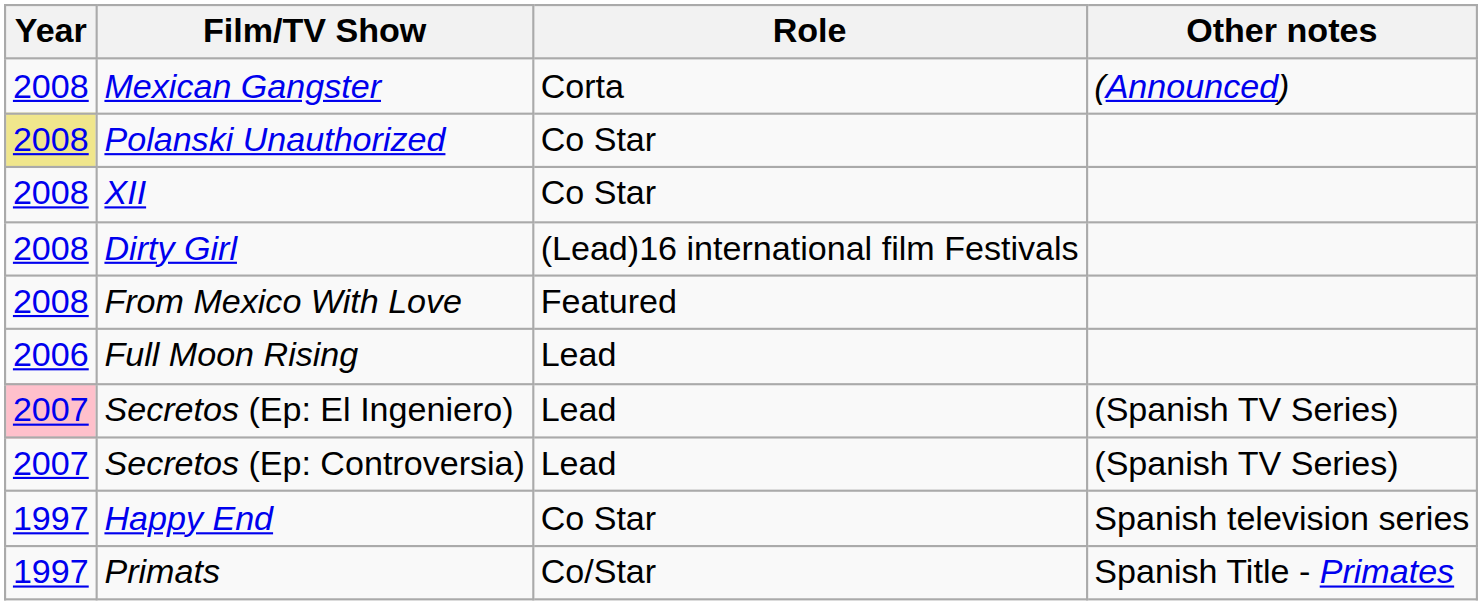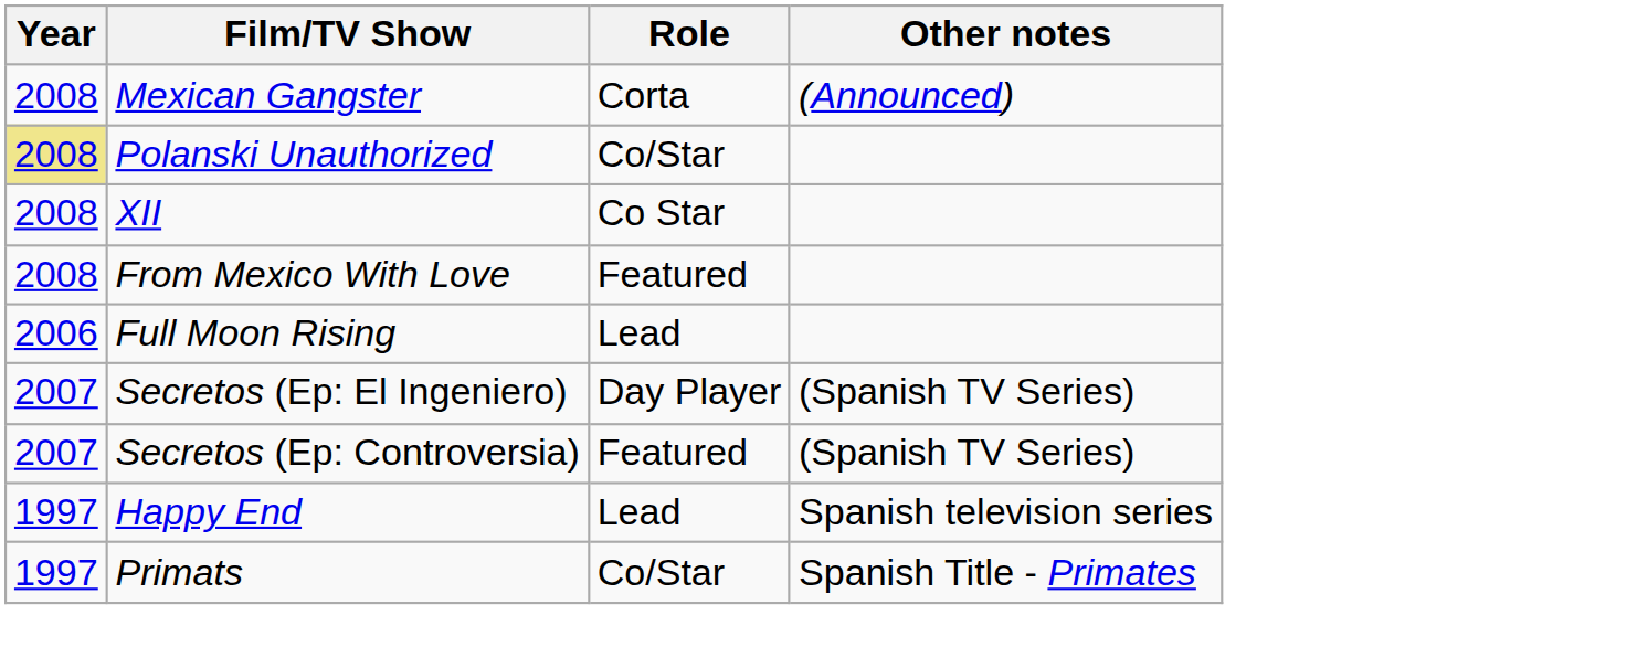Polanski Unauthorized | Role: Co Star -> Co/Star
- row: 2008 | Dirty Girl | (Lead)16 international film Festivals
Secretos (Ep: El Ingeniero) | Year: pink background -> no background
Secretos (Ep: El Ingeniero) | Role: Lead -> Day Player
Secretos (Ep: Controversia) | Role: Lead -> Featured
Happy End | Role: Co Star -> Lead
